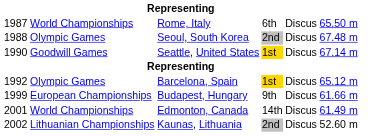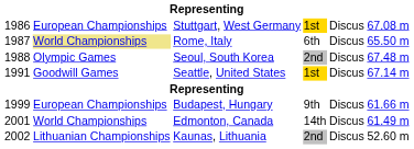+ row: 1986 | European Championships | Stuttgart, West Germany | 1st | Discus | 67.08 m
Rome, Italy | column 2: no background -> khaki background
Seattle, United States | column 1: 1990 -> 1991
- row: 1992 | Olympic Games | Barcelona, Spain | 1st | Discus | 65.12 m
